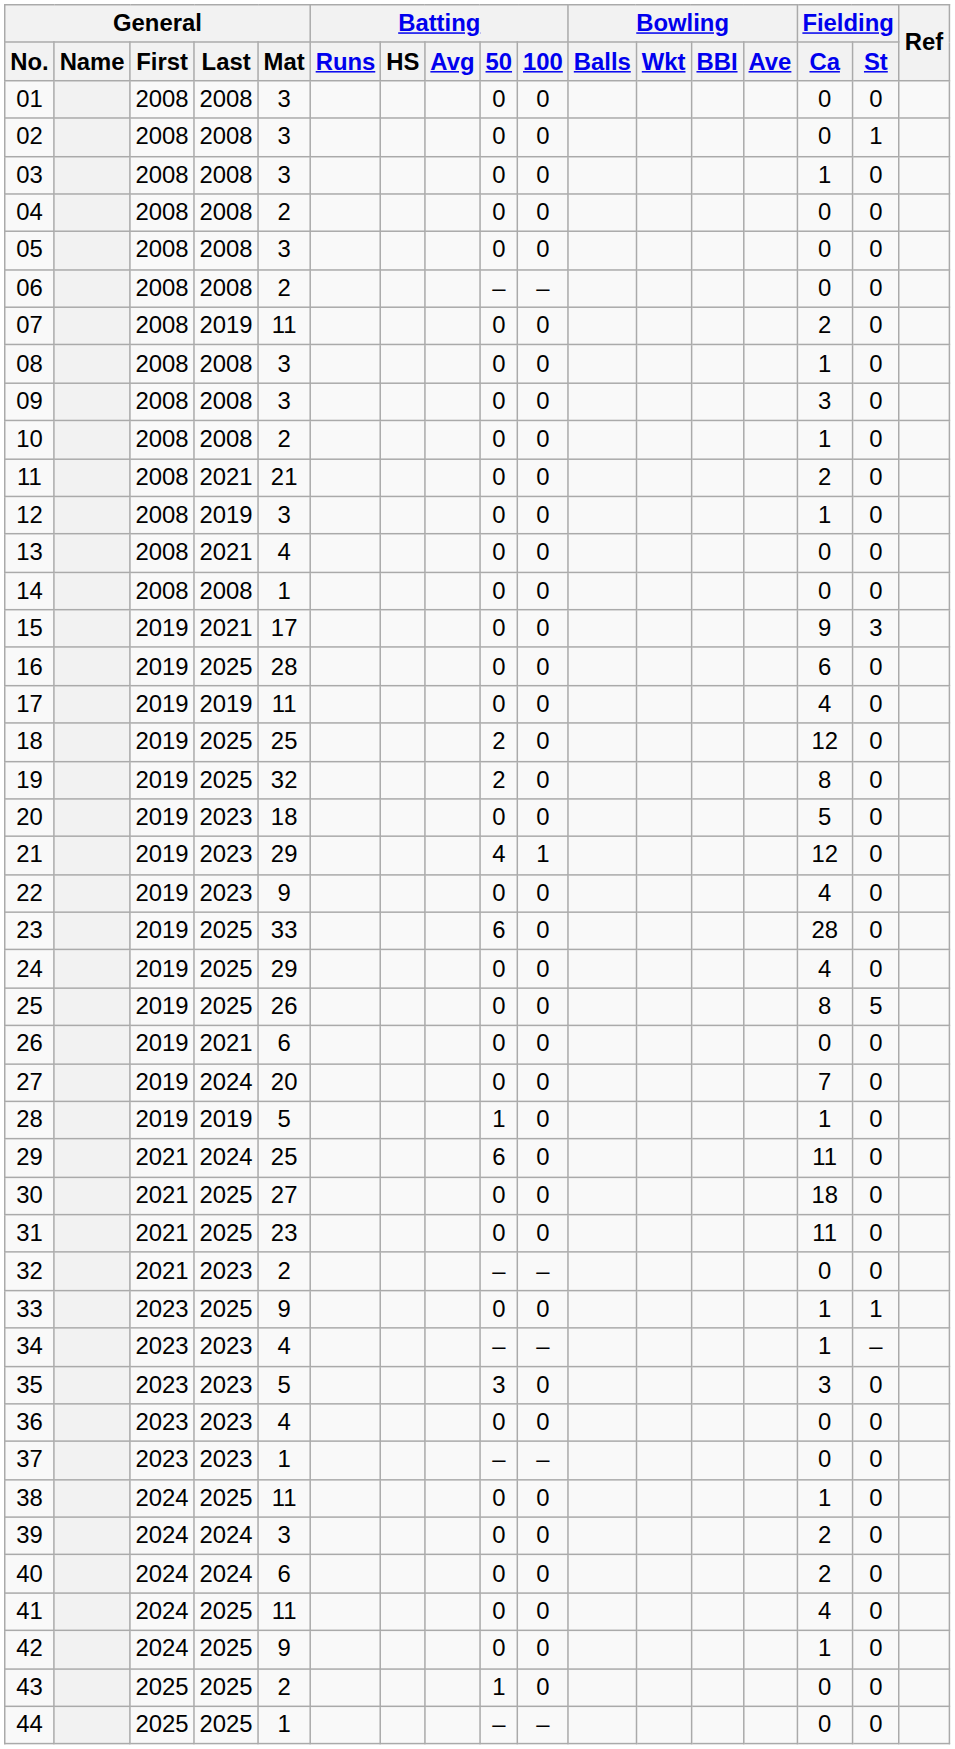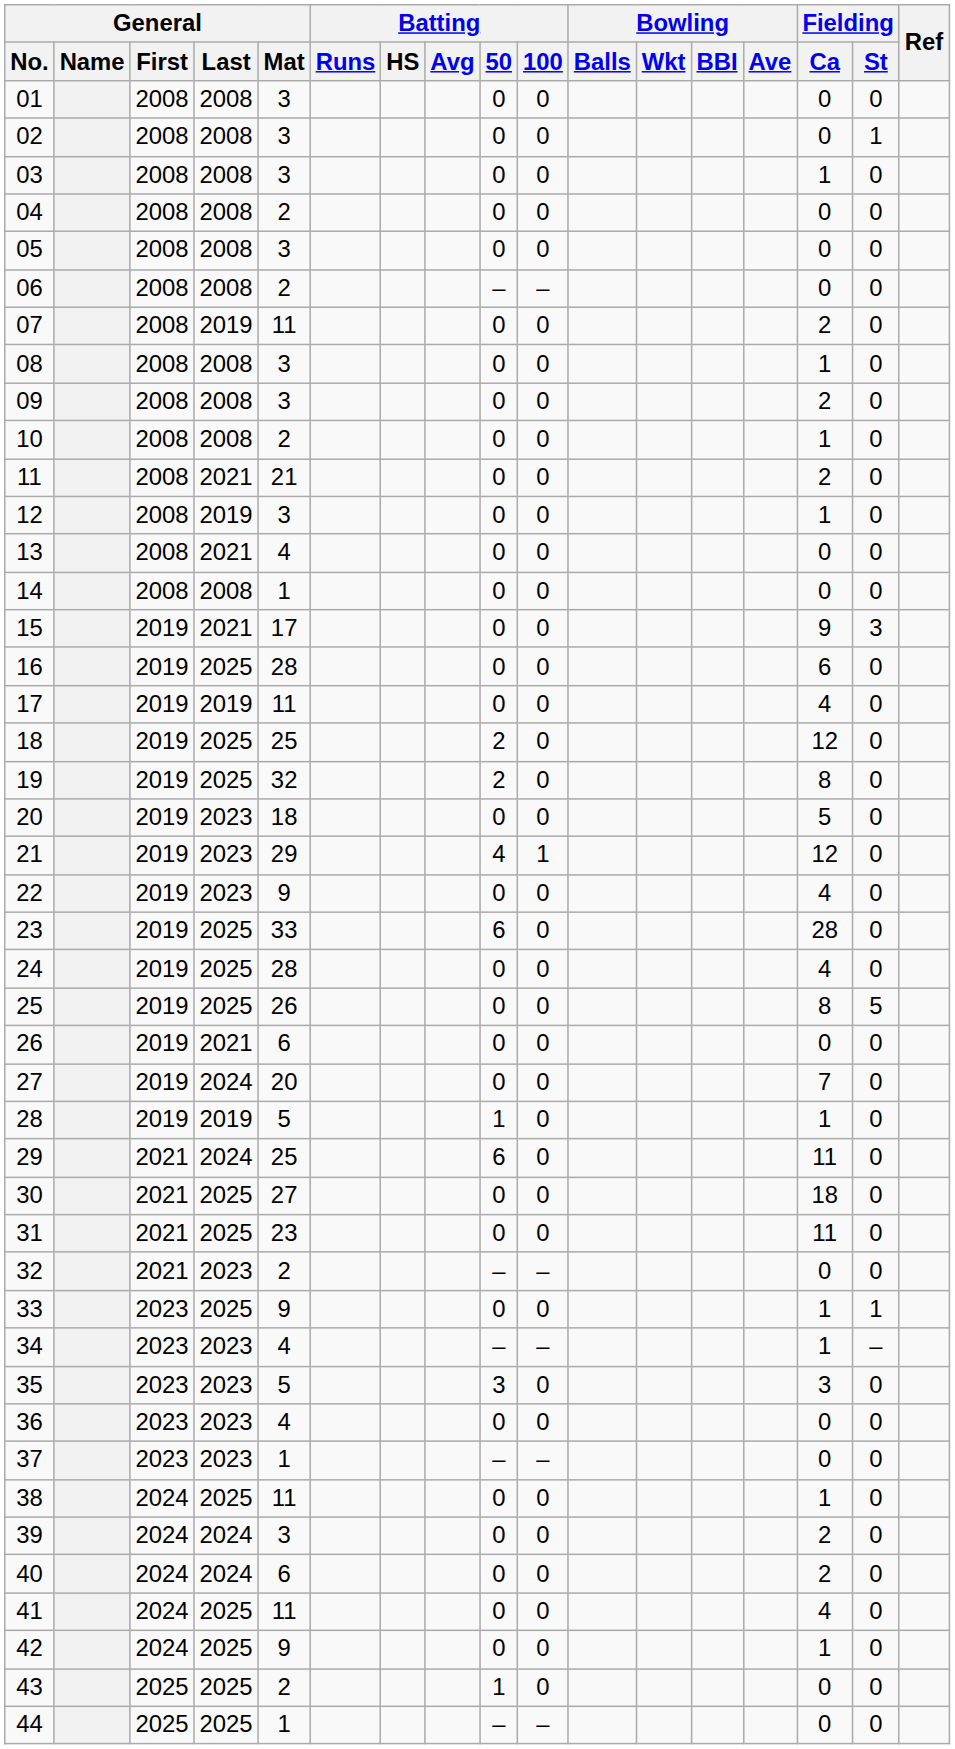09 | Fielding / Ca: 3 -> 2
24 | General / Mat: 29 -> 28
